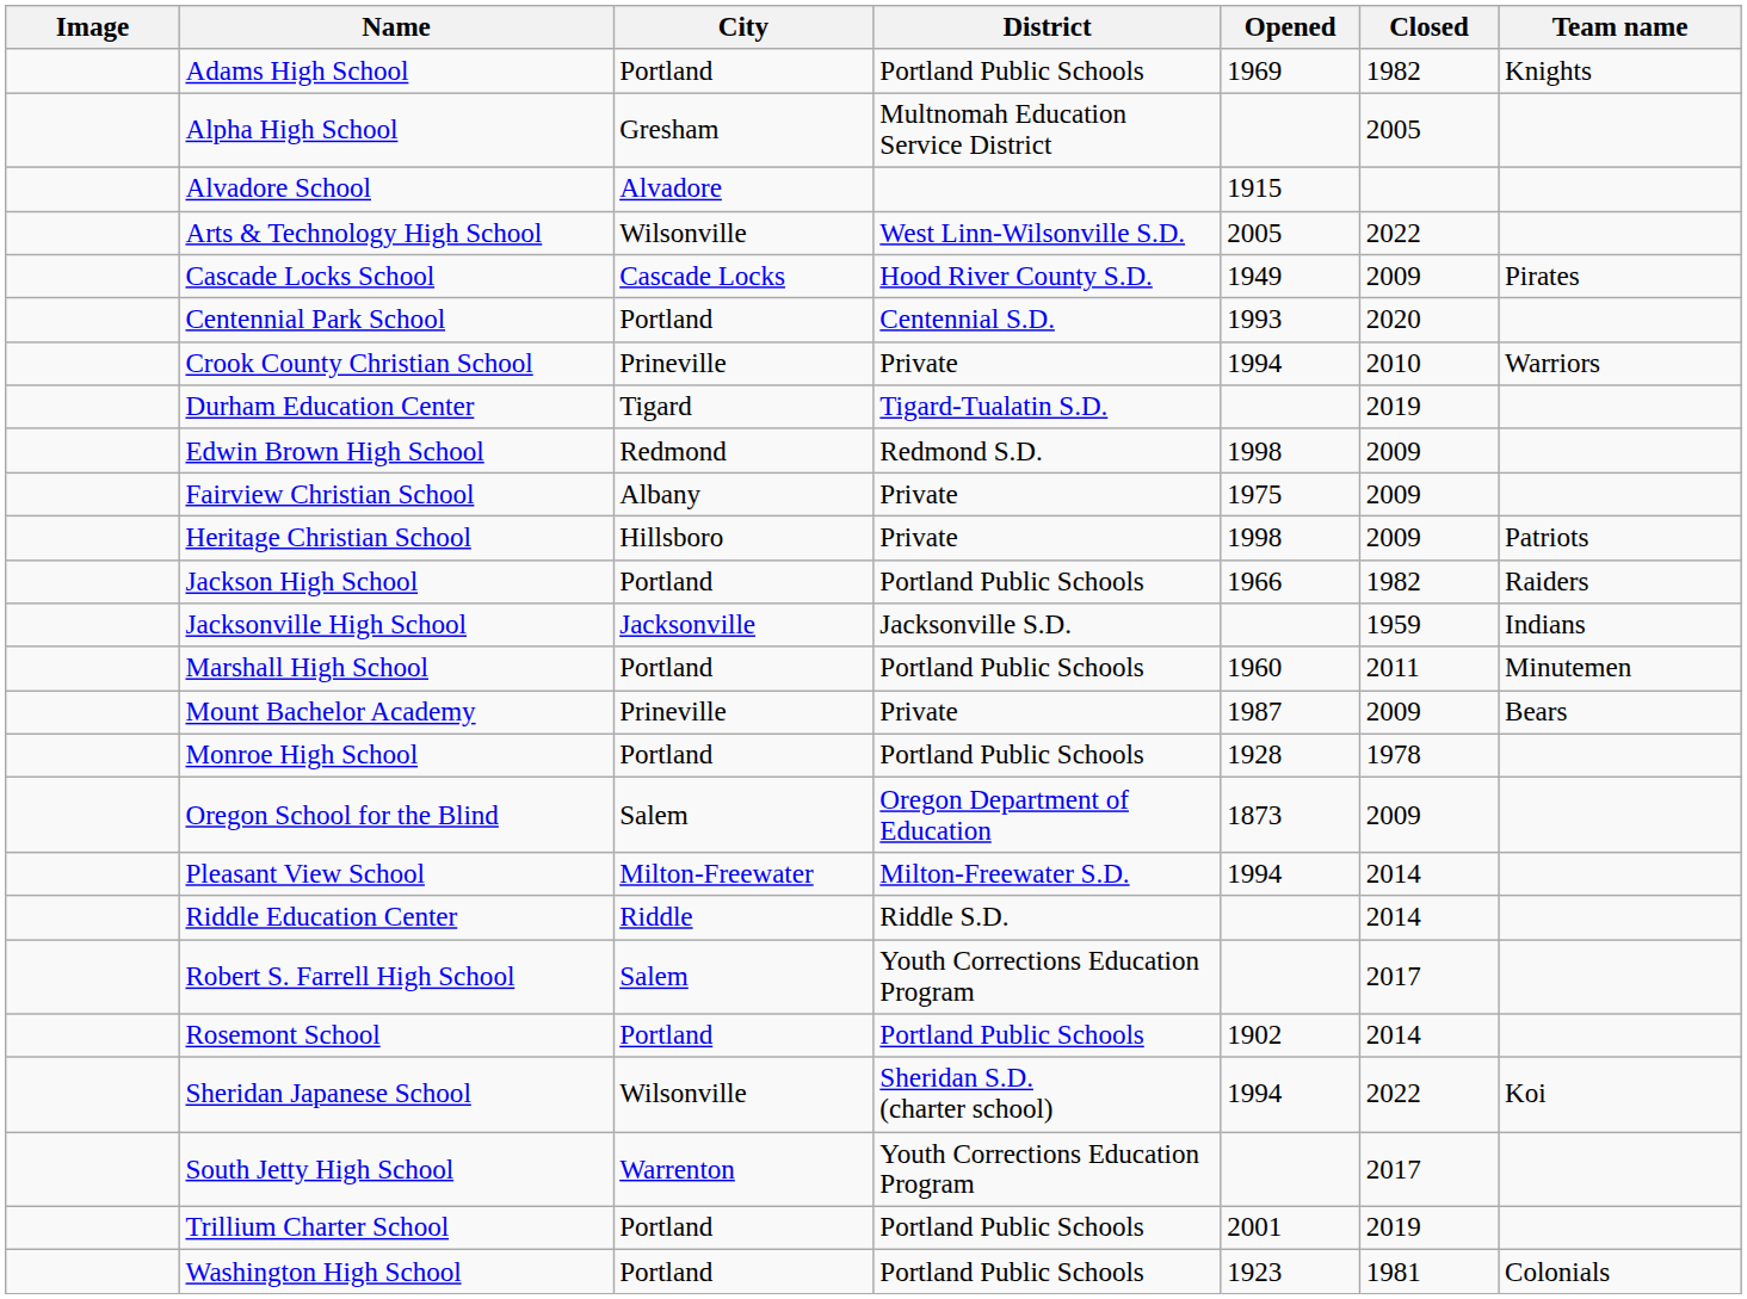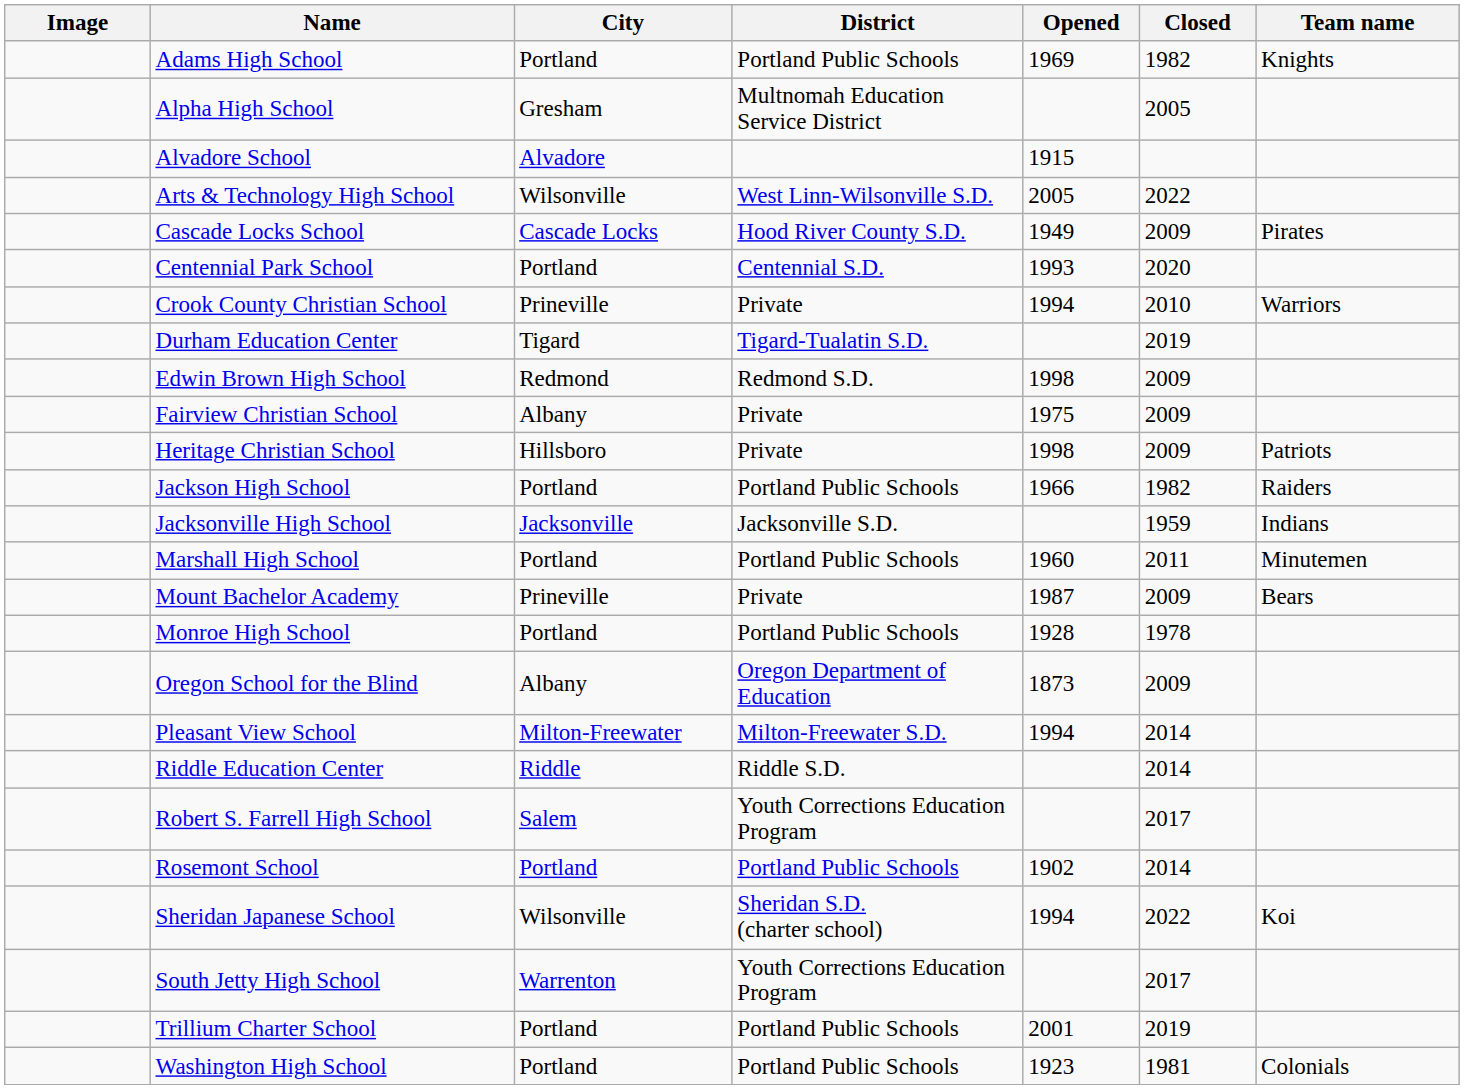Oregon School for the Blind | City: Salem -> Albany
